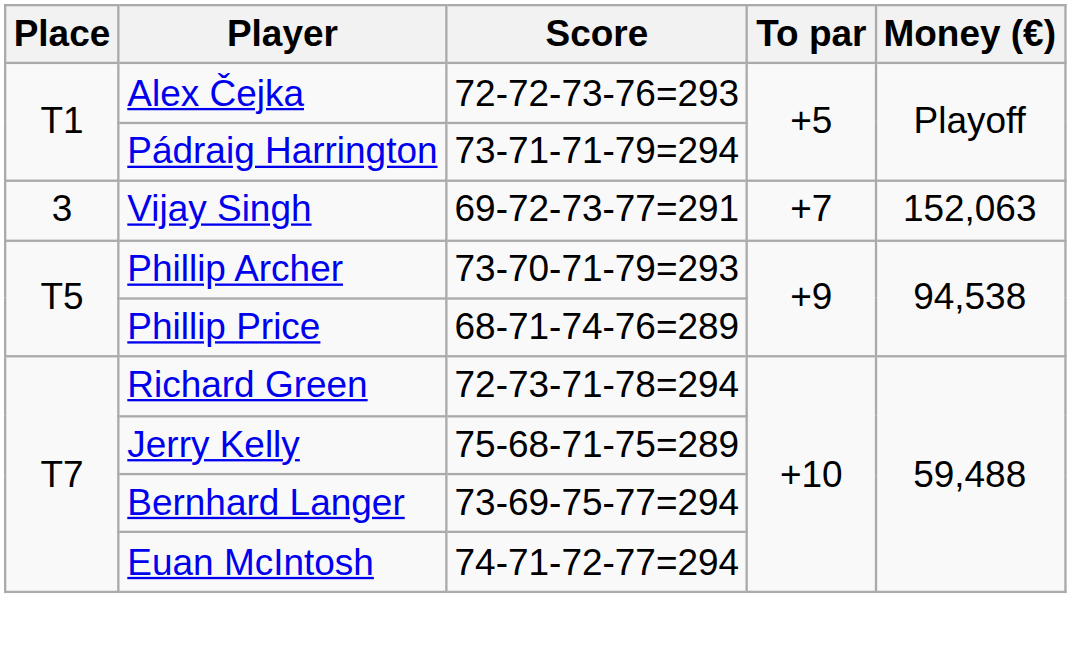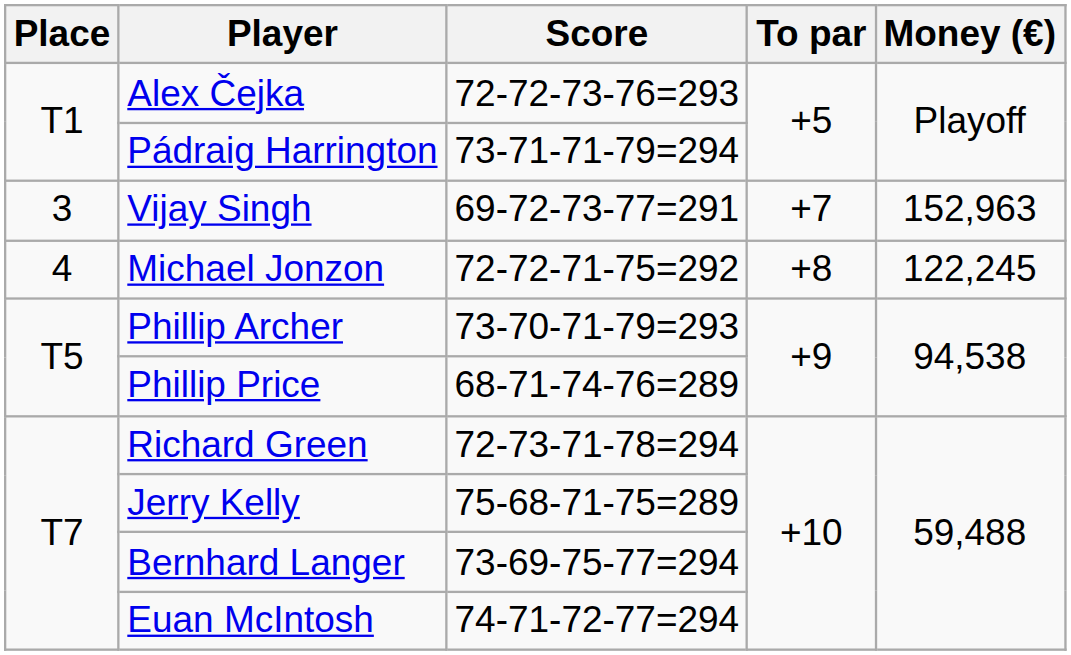Vijay Singh | Money (€): 152,063 -> 152,963
+ row: 4 | Michael Jonzon | 72-72-71-75=292 | +8 | 122,245
